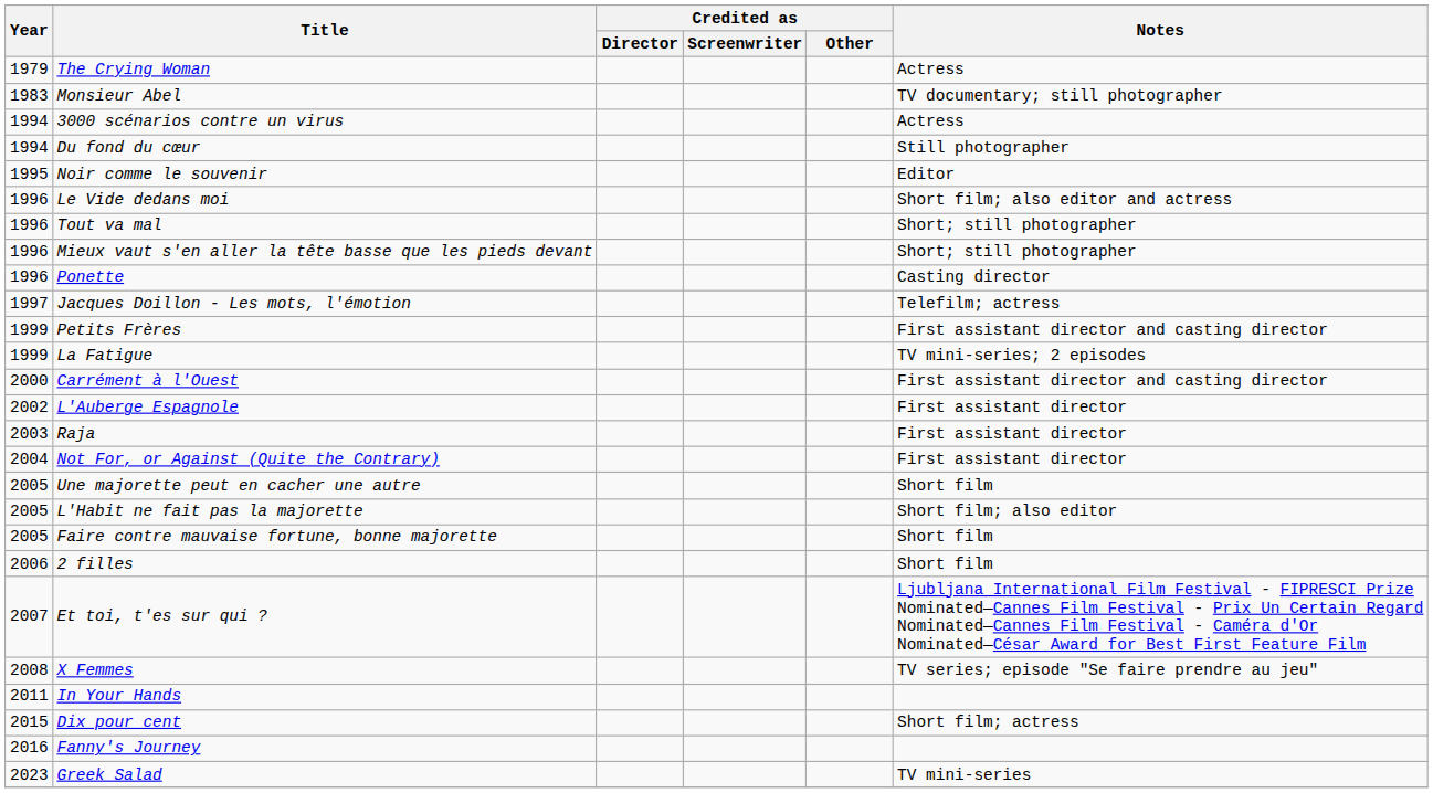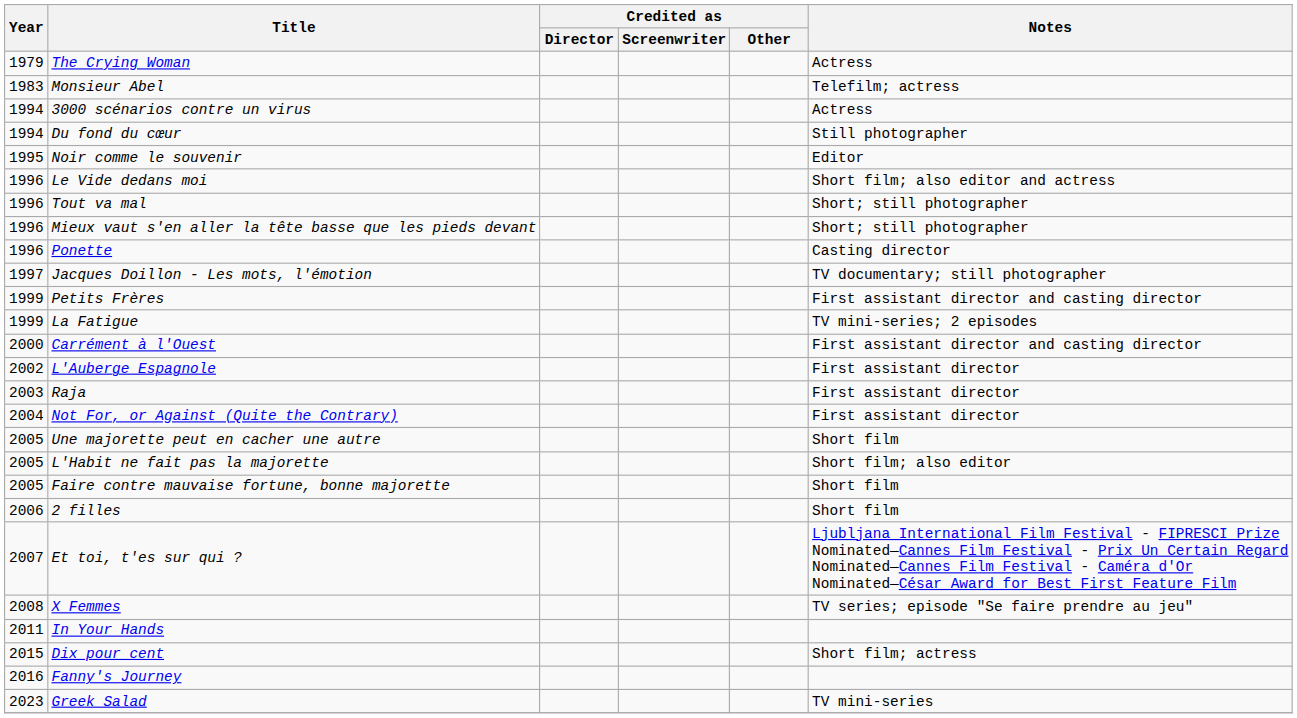Monsieur Abel | Notes: TV documentary; still photographer -> Telefilm; actress
Jacques Doillon - Les mots, l'émotion | Notes: Telefilm; actress -> TV documentary; still photographer
